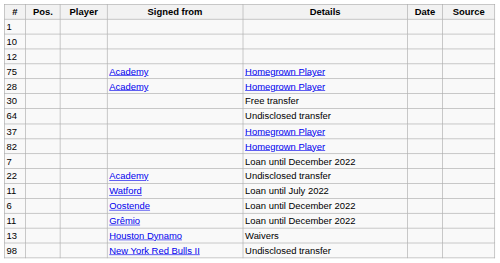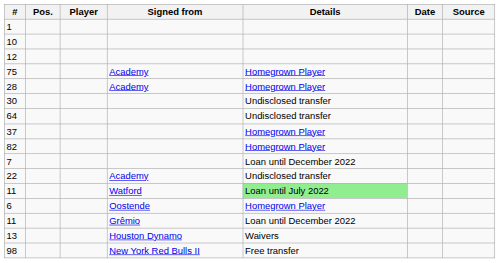30 | Details: Free transfer -> Undisclosed transfer
11 / Watford | Details: no background -> lightgreen background
6 | Details: Loan until December 2022 -> Homegrown Player
98 | Details: Undisclosed transfer -> Free transfer
